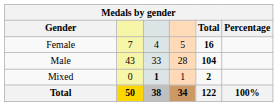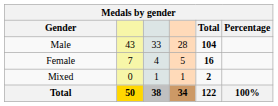rows swapped: Male <-> Female
Mixed | column 3: bold -> normal
